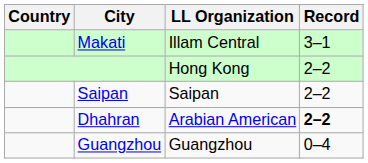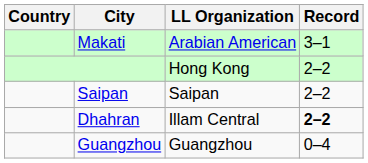Makati | LL Organization: Illam Central -> Arabian American
Dhahran | LL Organization: Arabian American -> Illam Central
